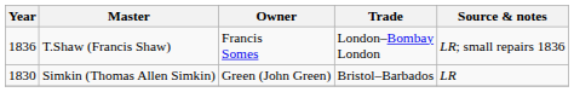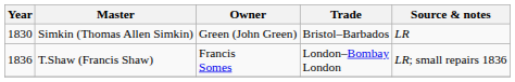rows swapped: Simkin (Thomas Allen Simkin) <-> T.Shaw (Francis Shaw)
